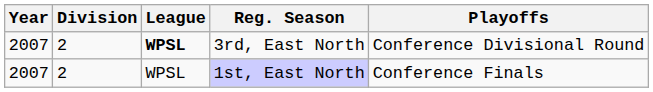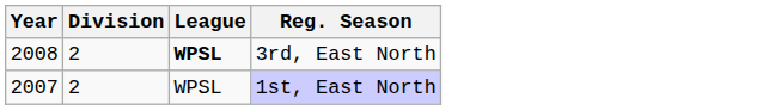- column: Playoffs | Conference Divisional Round | Conference Finals
3rd, East North | Year: 2007 -> 2008
